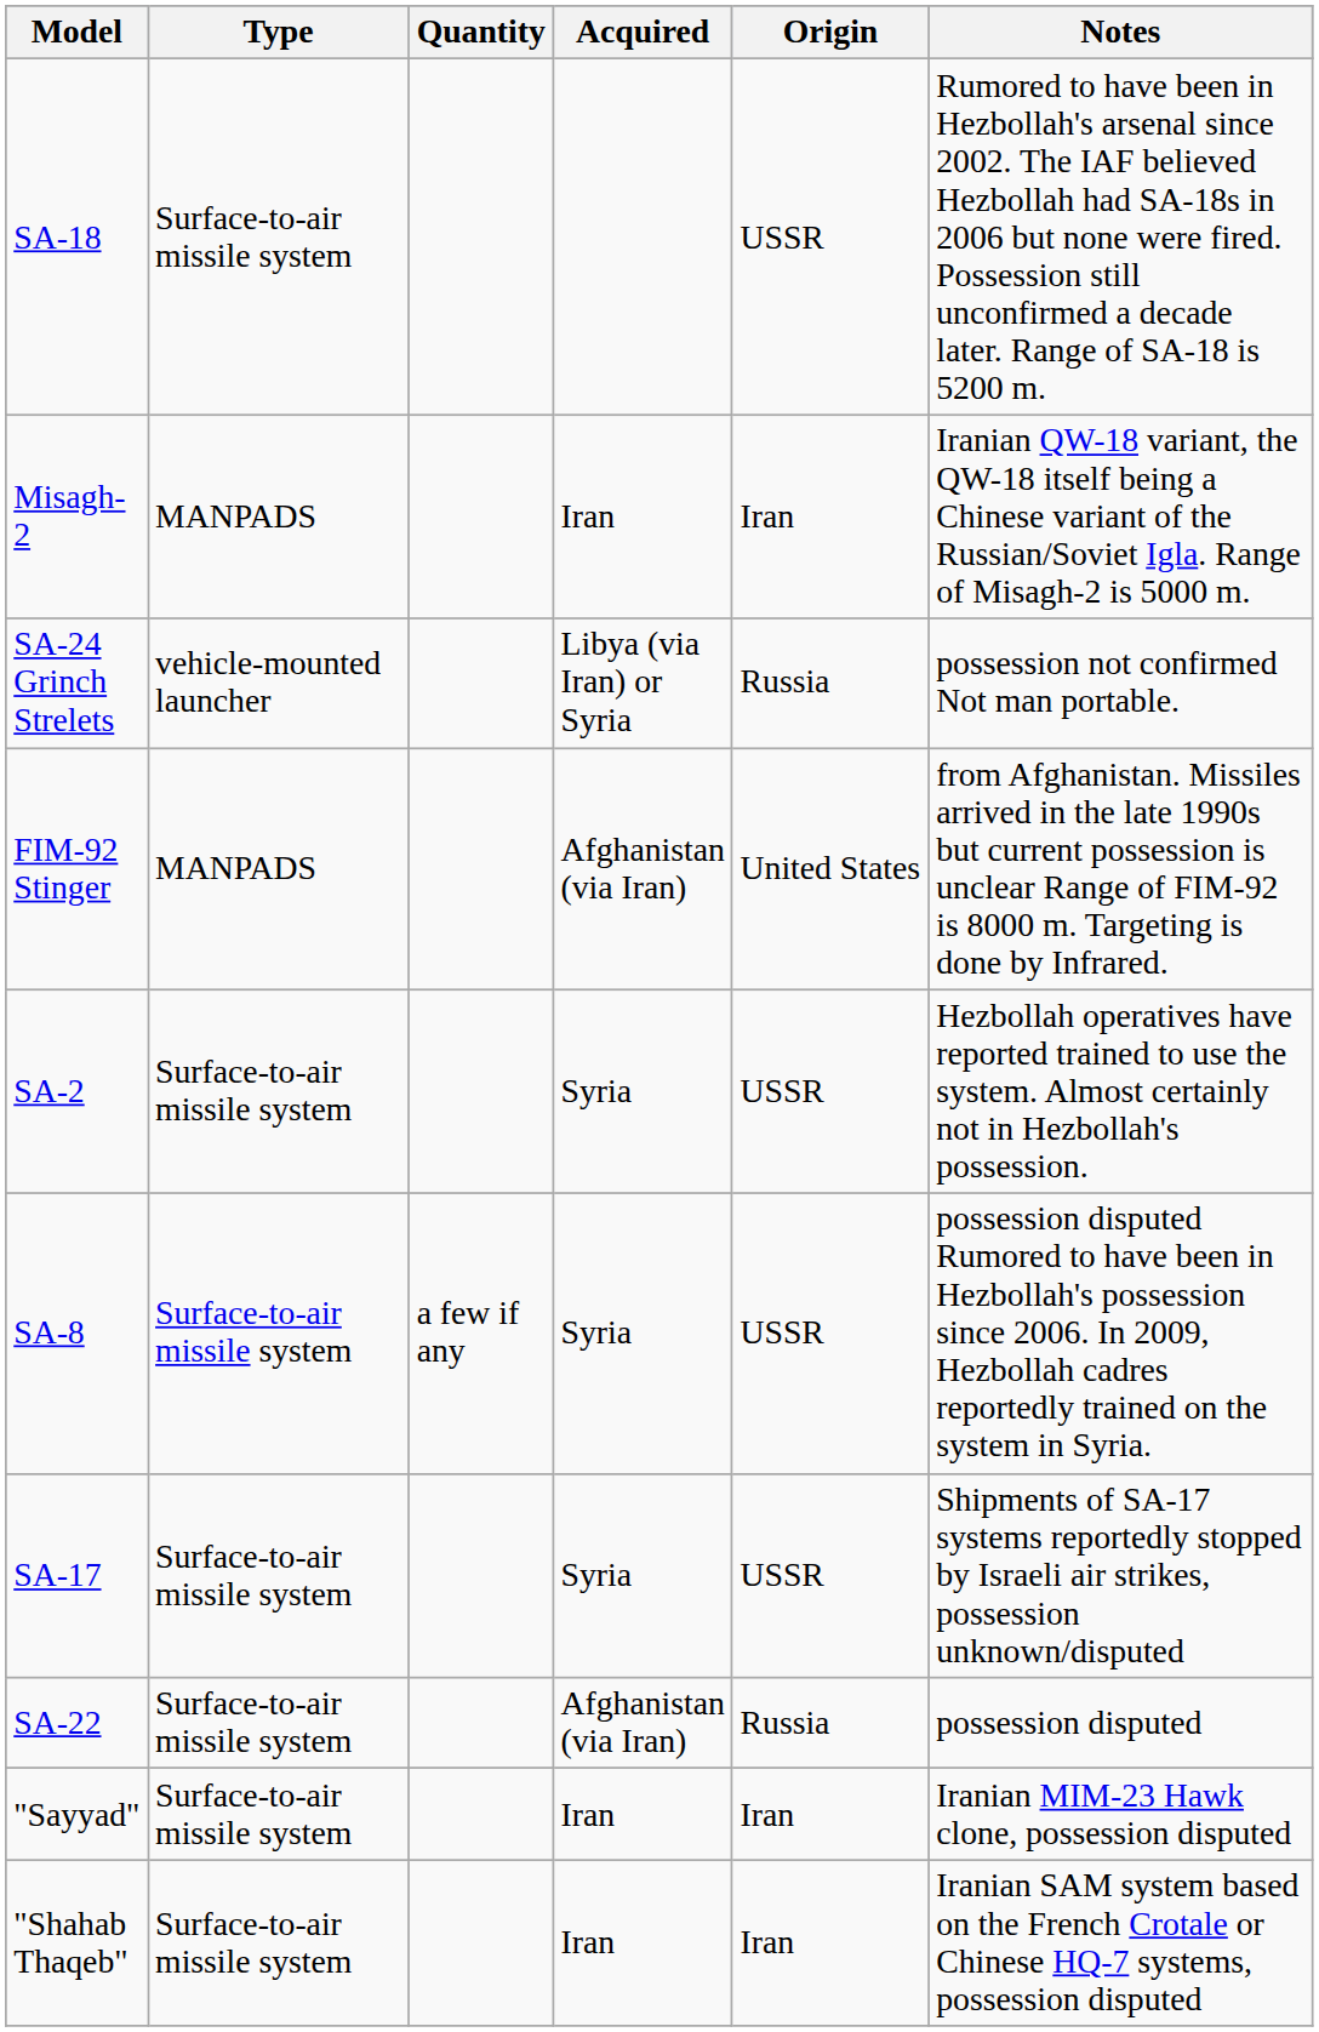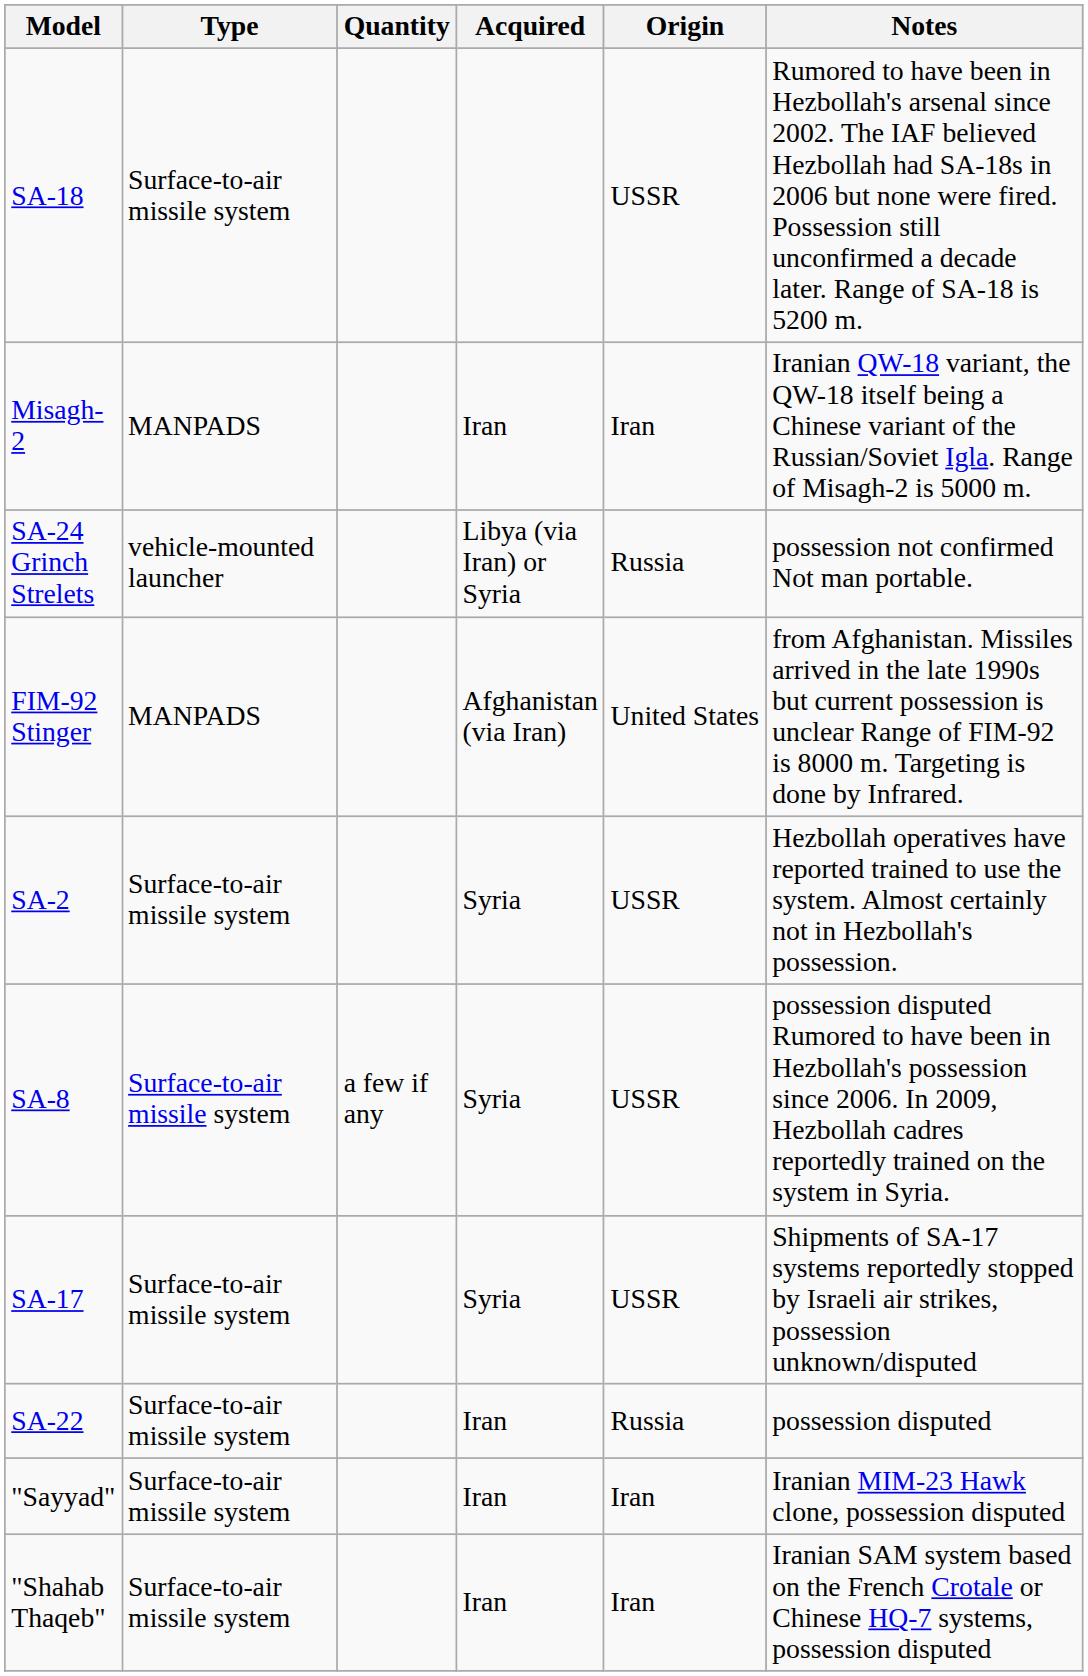SA-22 | Acquired: Afghanistan (via Iran) -> Iran
